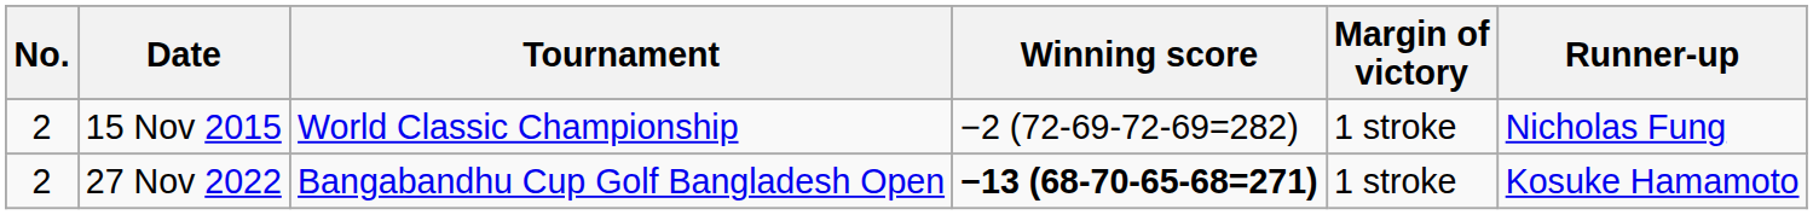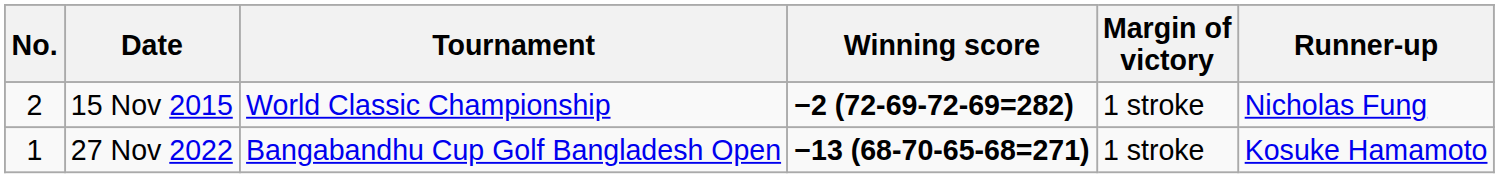15 Nov 2015 | Winning score: normal -> bold
27 Nov 2022 | No.: 2 -> 1
